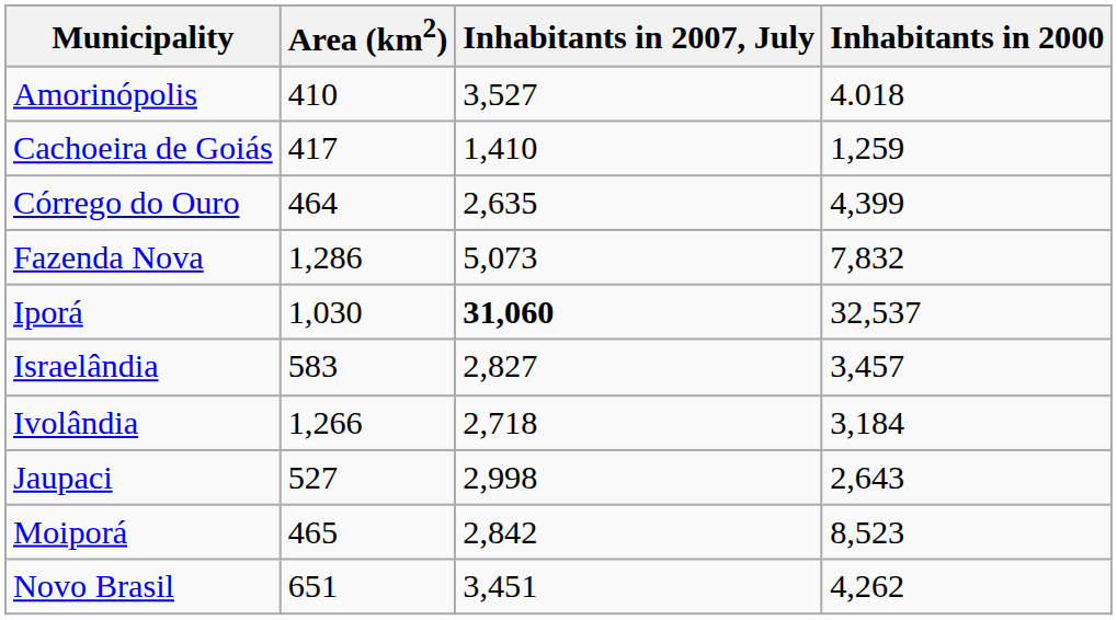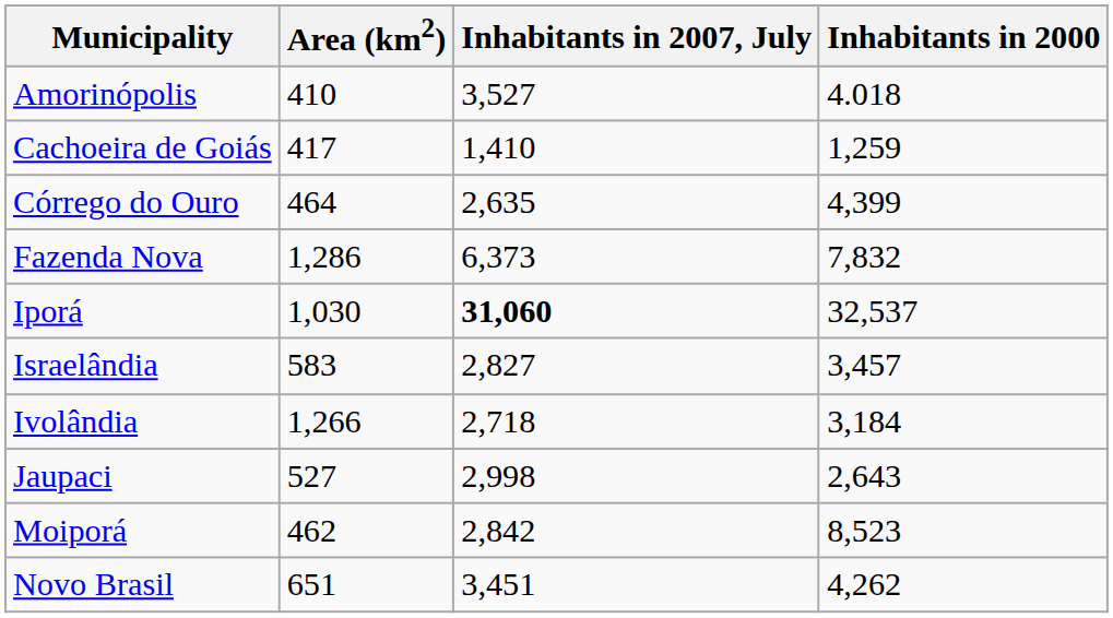Fazenda Nova | Inhabitants in 2007, July: 5,073 -> 6,373
Moiporá | Area (km2): 465 -> 462
